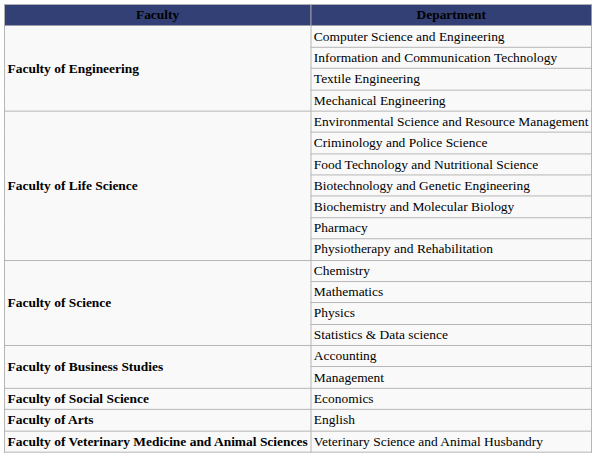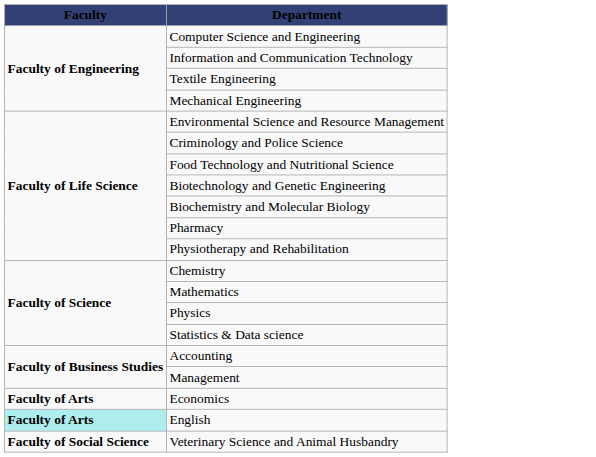Economics | Faculty: Faculty of Social Science -> Faculty of Arts
English | Faculty: no background -> paleturquoise background
Veterinary Science and Animal Husbandry | Faculty: Faculty of Veterinary Medicine and Animal Sciences -> Faculty of Social Science
